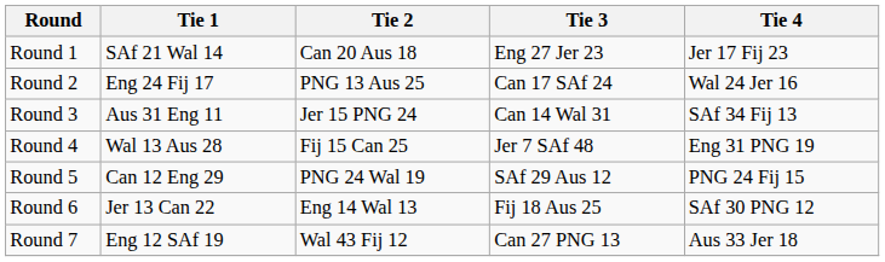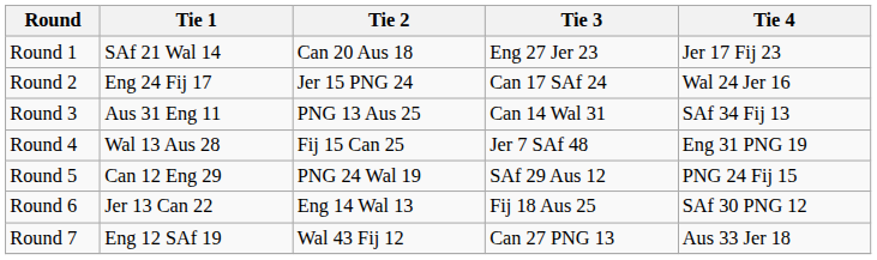Round 2 | Tie 2: PNG 13 Aus 25 -> Jer 15 PNG 24
Round 3 | Tie 2: Jer 15 PNG 24 -> PNG 13 Aus 25
